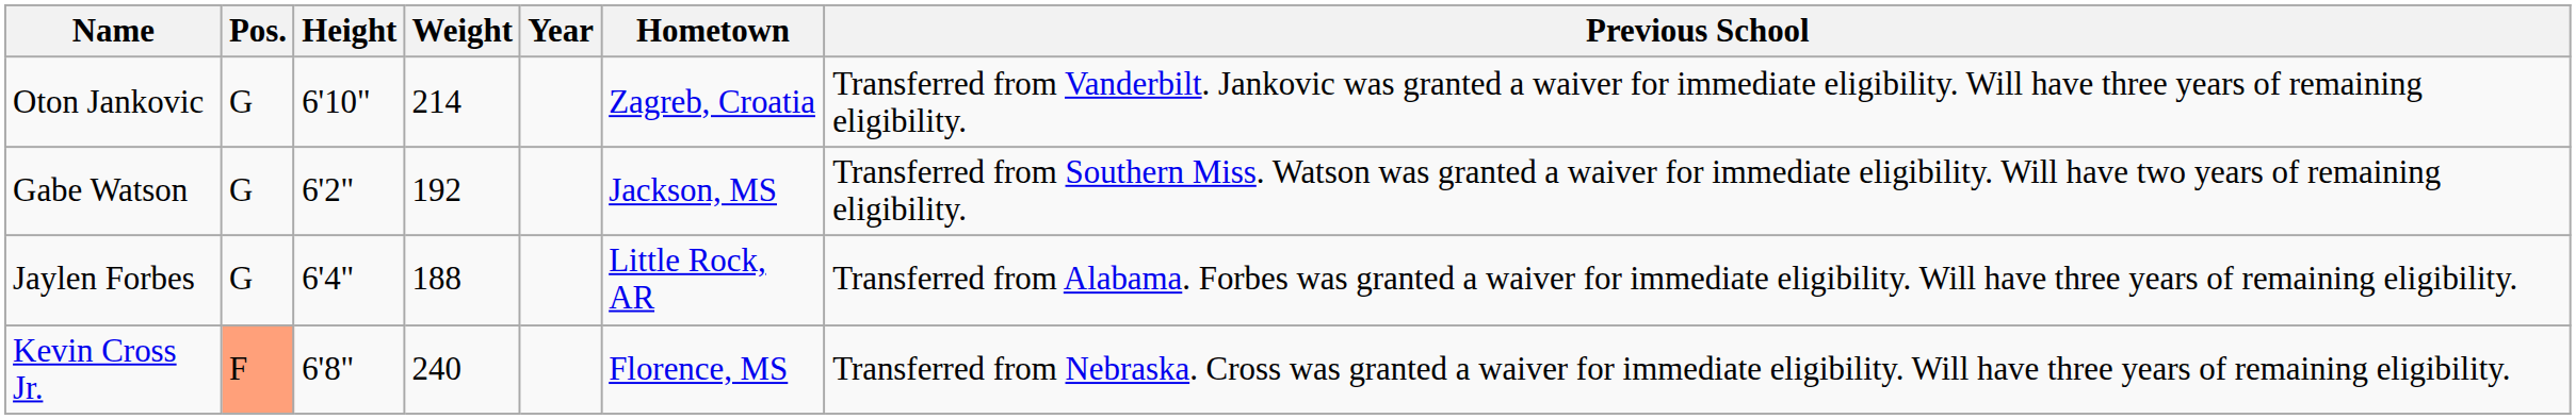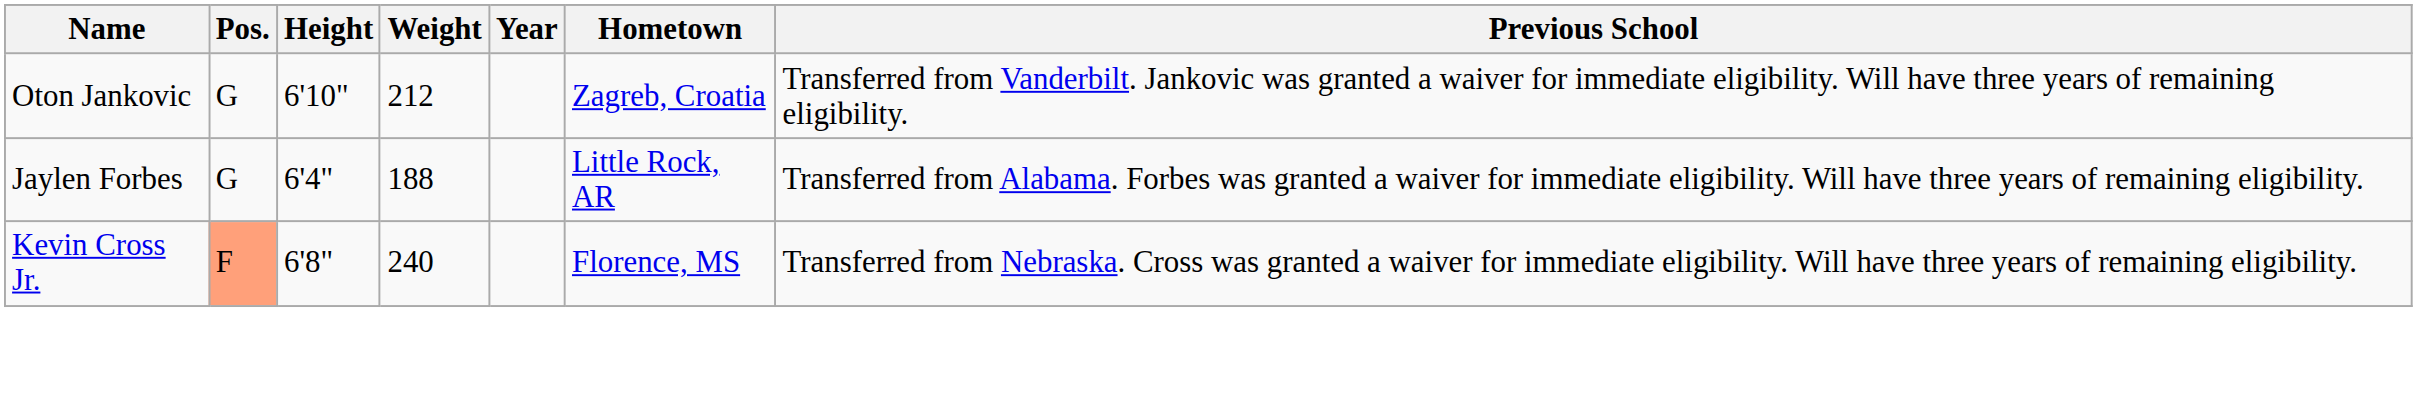Oton Jankovic | Weight: 214 -> 212
- row: Gabe Watson | G | 6'2" | 192 | Jackson, MS | Transferred from Southern Miss. Watson was granted a waiver for immediate eligibility. Will have two years of remaining eligibility.
